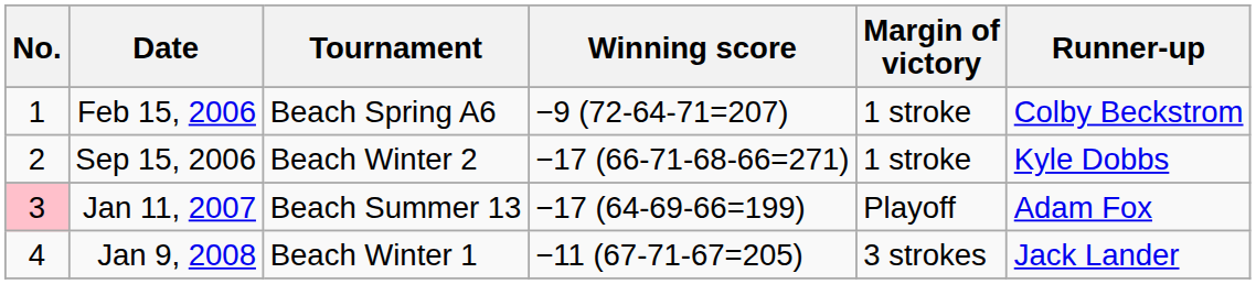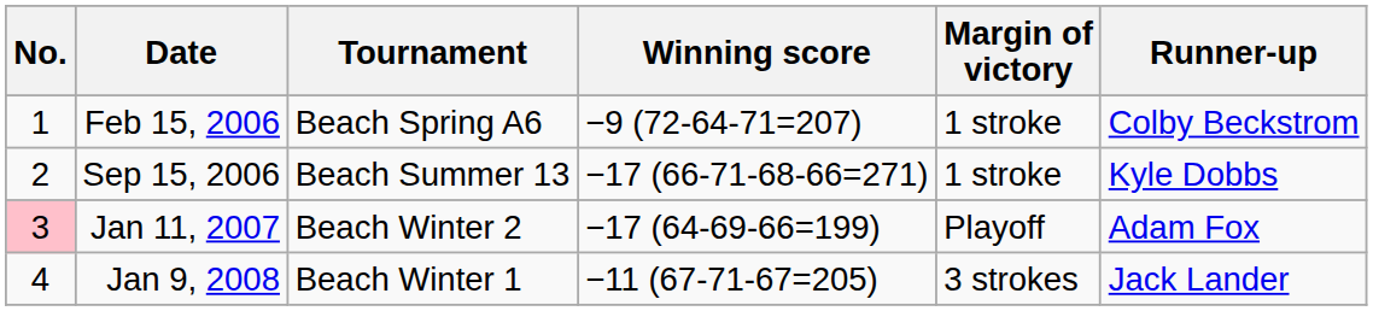Sep 15, 2006 | Tournament: Beach Winter 2 -> Beach Summer 13
Jan 11, 2007 | Tournament: Beach Summer 13 -> Beach Winter 2
